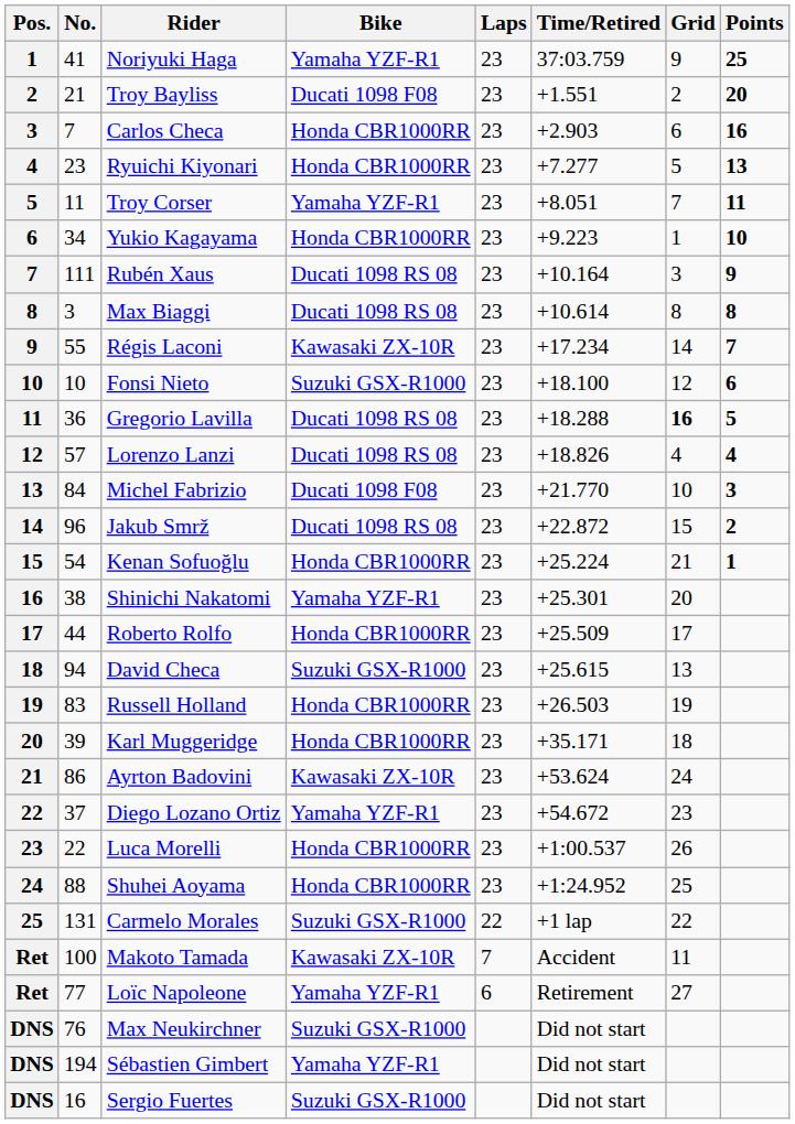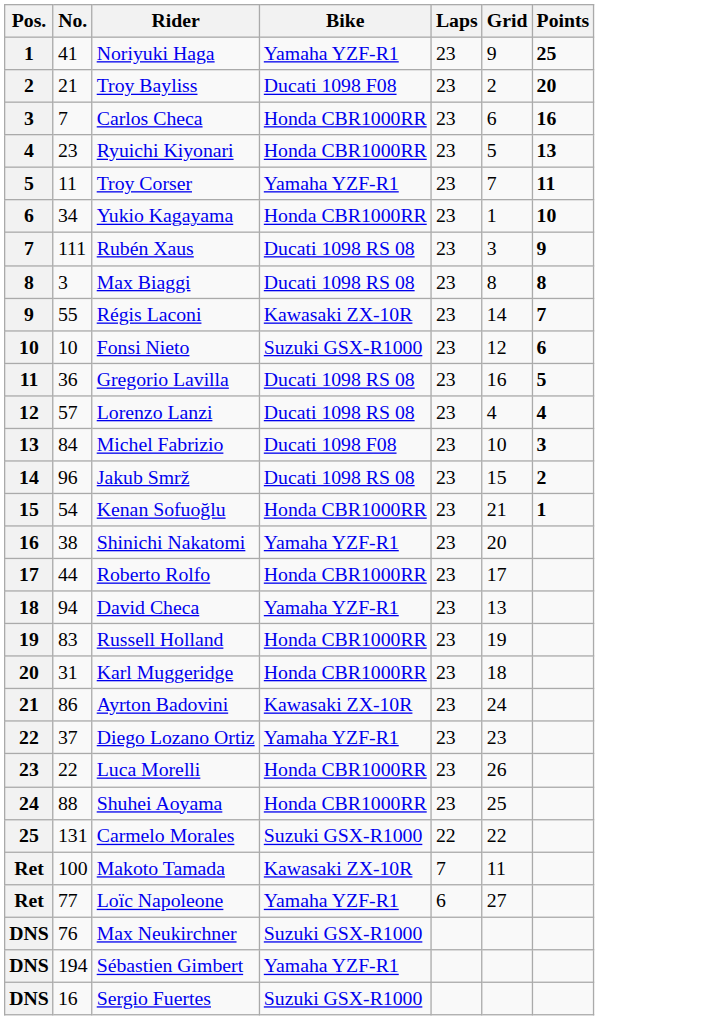- column: Time/Retired | 37:03.759 | +1.551 | +2.903 | +7.277 | +8.051 | +9.223 | +10.164 | +10.614 | +17.234 | +18.100 | +18.288 | +18.826 | +21.770 | +22.872 | +25.224 | +25.301 | +25.509 | +25.615 | +26.503 | +35.171 | +53.624 | +54.672 | +1:00.537 | +1:24.952 | +1 lap | Accident | Retirement | Did not start | Did not start | Did not start
Gregorio Lavilla | Grid: bold -> normal
David Checa | Bike: Suzuki GSX-R1000 -> Yamaha YZF-R1
Karl Muggeridge | No.: 39 -> 31
